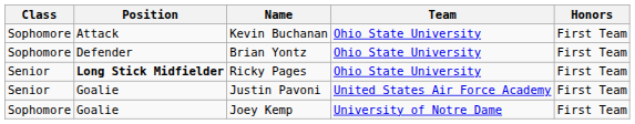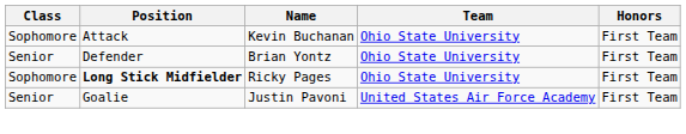Brian Yontz | Class: Sophomore -> Senior
Ricky Pages | Class: Senior -> Sophomore
- row: Sophomore | Goalie | Joey Kemp | University of Notre Dame | First Team
